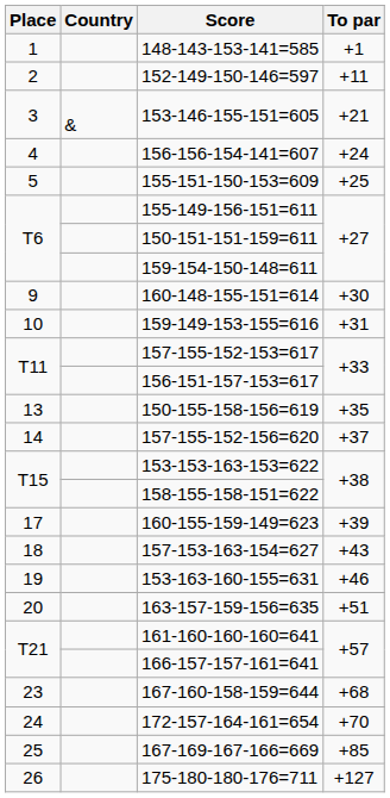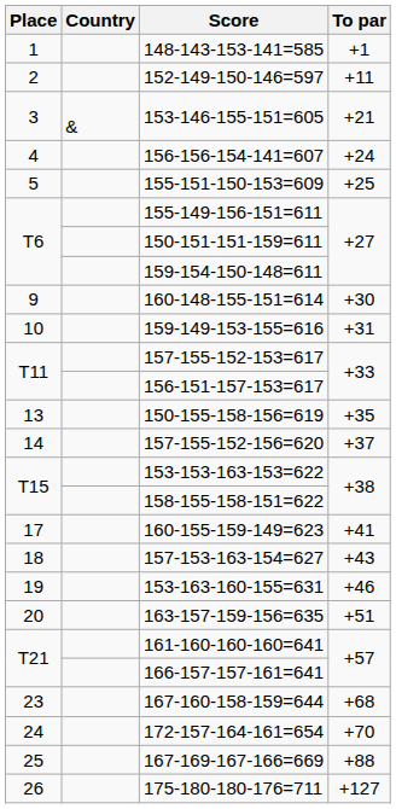160-155-159-149=623 | To par: +39 -> +41
167-169-167-166=669 | To par: +85 -> +88
